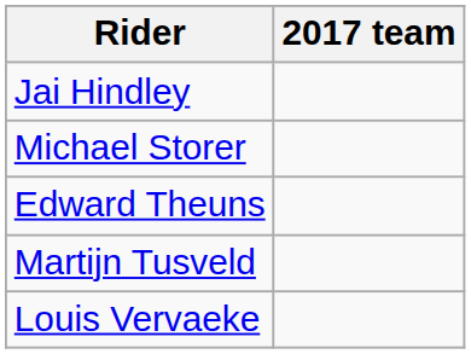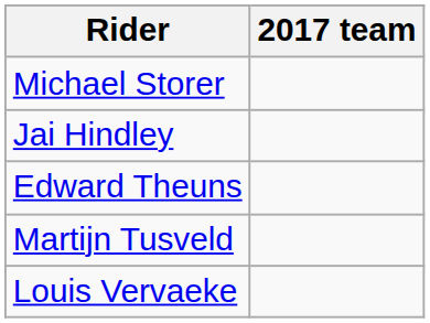rows swapped: Jai Hindley <-> Michael Storer
